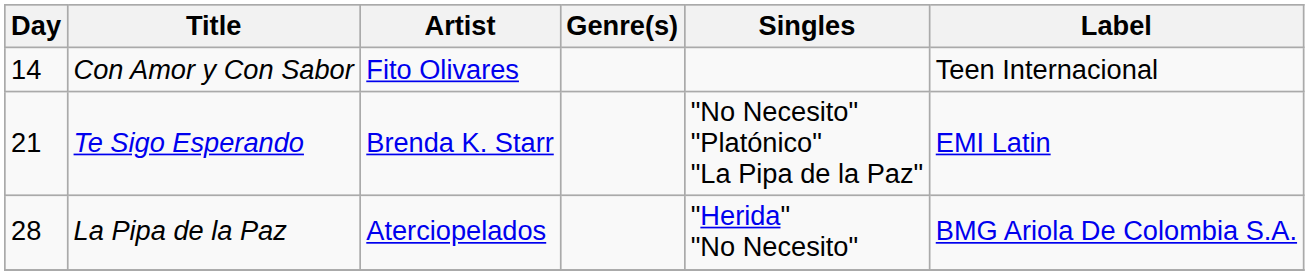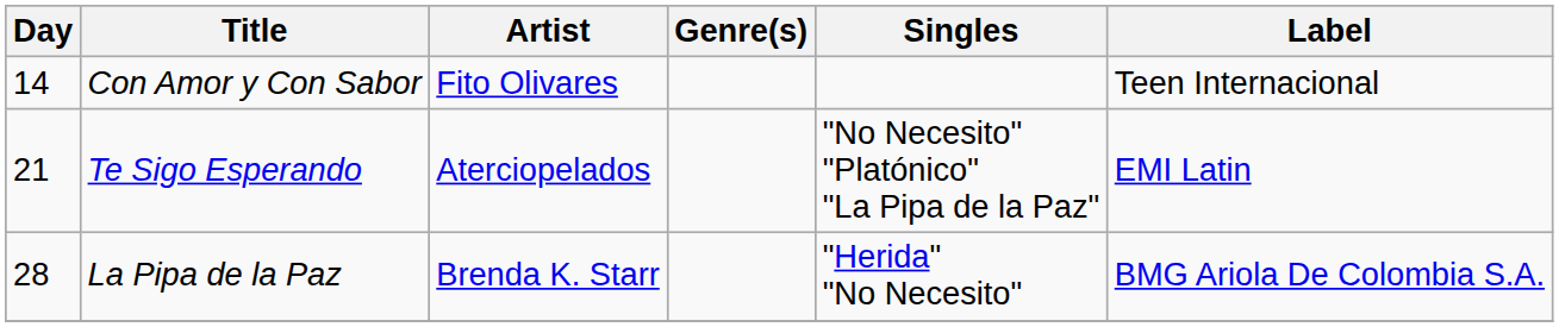Te Sigo Esperando | Artist: Brenda K. Starr -> Aterciopelados
La Pipa de la Paz | Artist: Aterciopelados -> Brenda K. Starr
